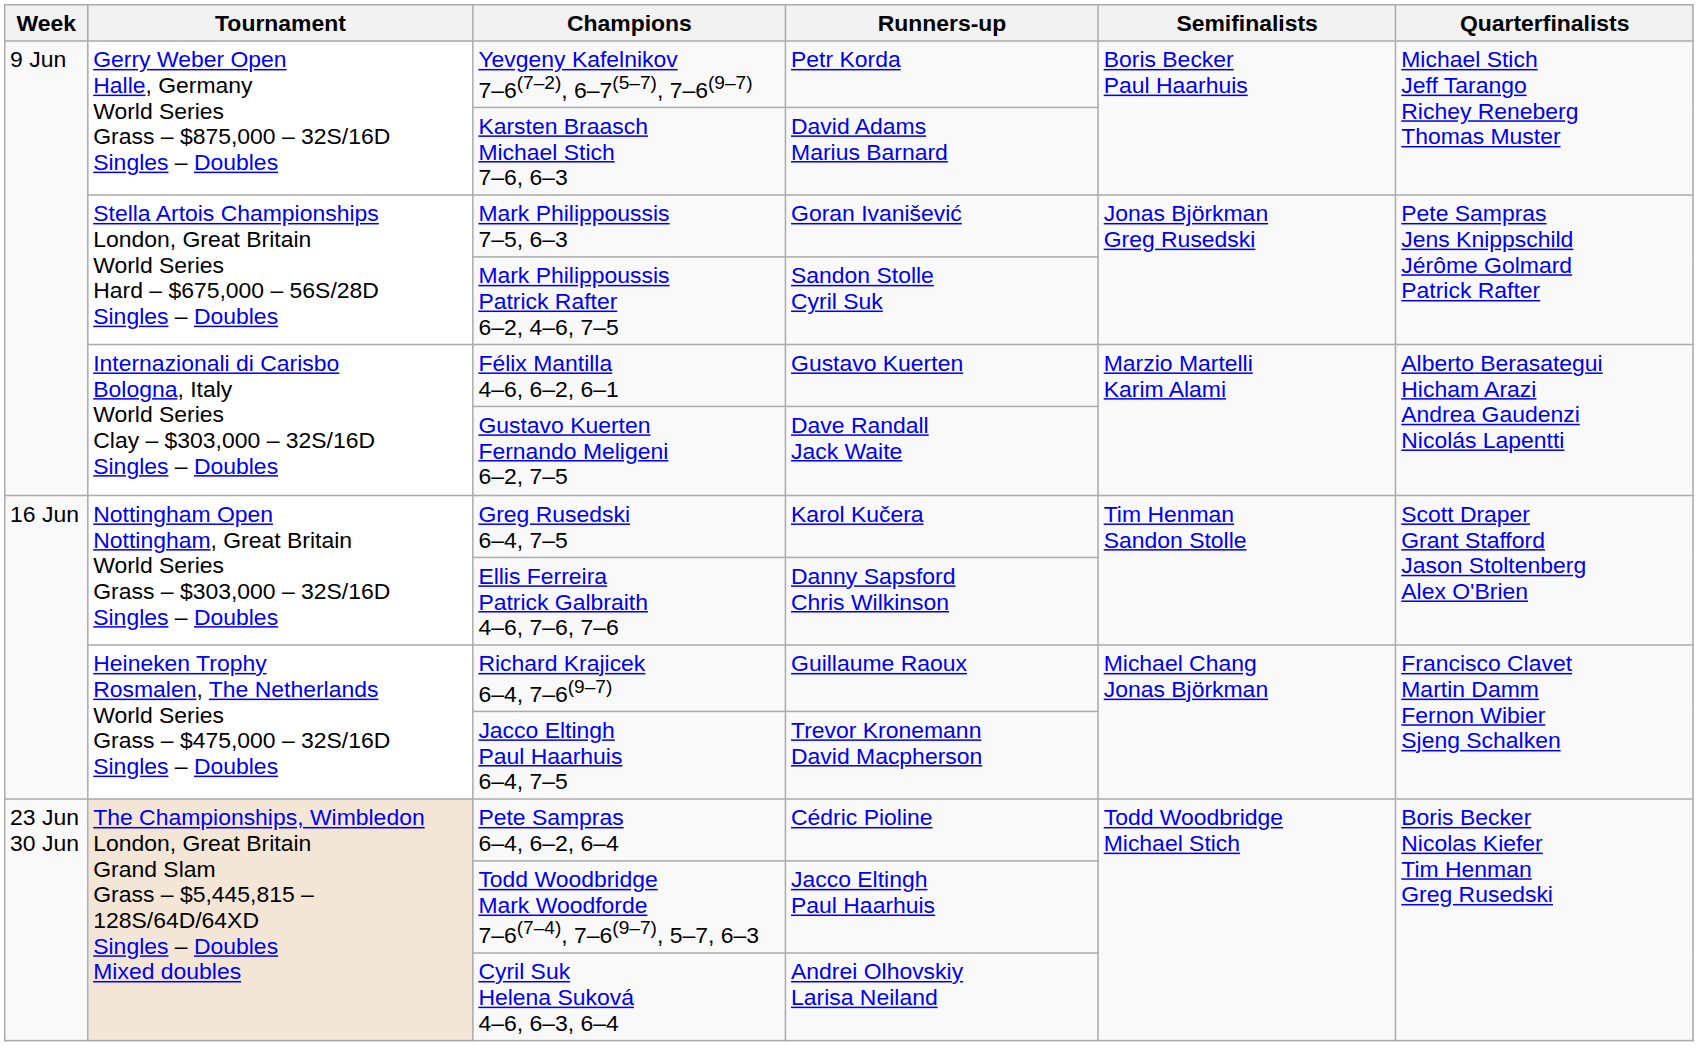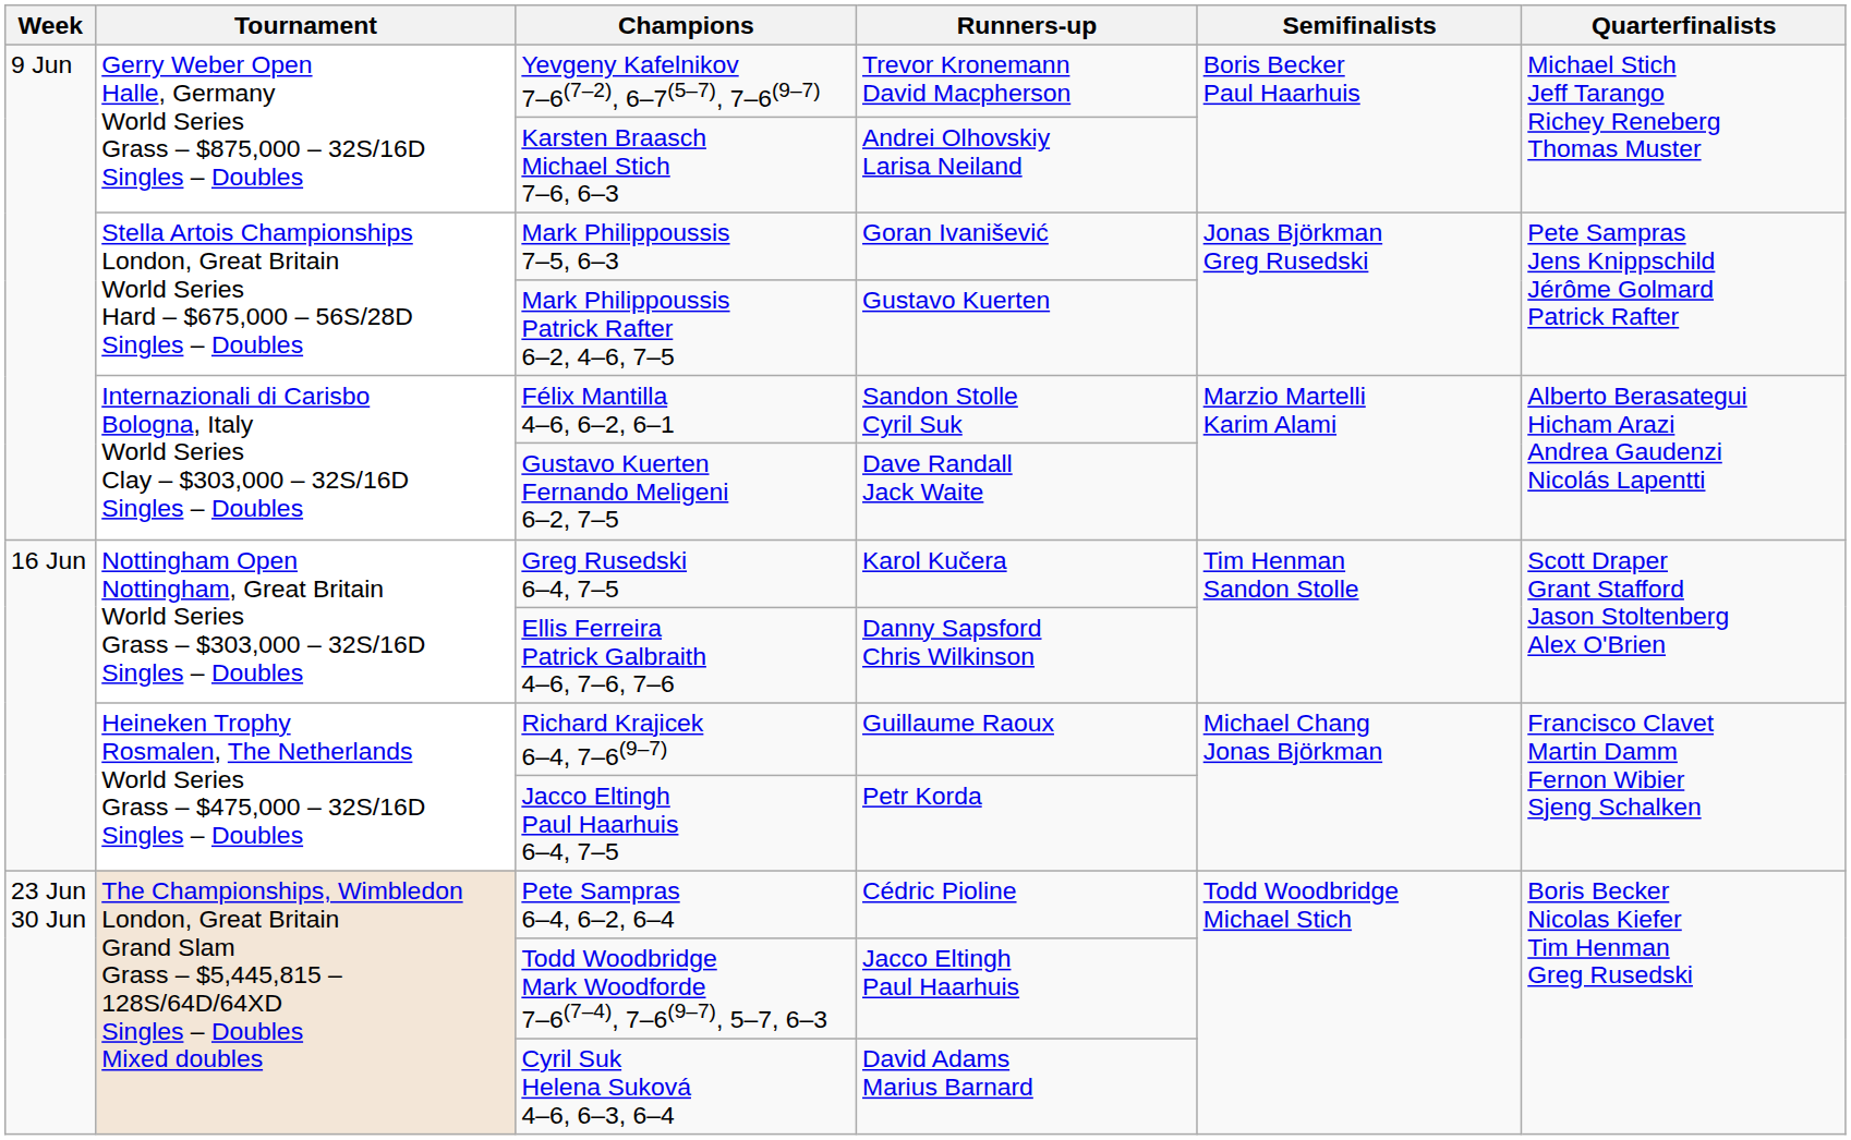Yevgeny Kafelnikov 7–6(7–2), 6–7(5–7), 7–6(9–7) | Runners-up: Petr Korda -> Trevor Kronemann David Macpherson
Karsten Braasch Michael Stich 7–6, 6–3 | Runners-up: David Adams Marius Barnard -> Andrei Olhovskiy Larisa Neiland
Mark Philippoussis Patrick Rafter 6–2, 4–6, 7–5 | Runners-up: Sandon Stolle Cyril Suk -> Gustavo Kuerten
Félix Mantilla 4–6, 6–2, 6–1 | Runners-up: Gustavo Kuerten -> Sandon Stolle Cyril Suk
Jacco Eltingh Paul Haarhuis 6–4, 7–5 | Runners-up: Trevor Kronemann David Macpherson -> Petr Korda
Cyril Suk Helena Suková 4–6, 6–3, 6–4 | Runners-up: Andrei Olhovskiy Larisa Neiland -> David Adams Marius Barnard
